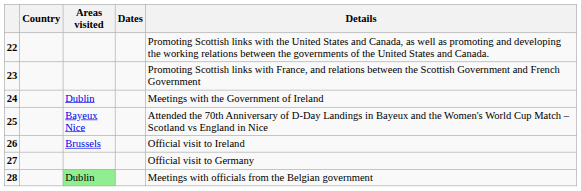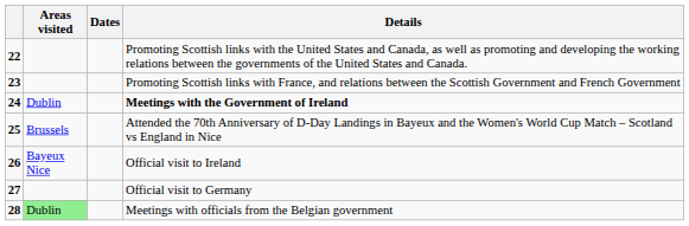- column: Country
24 | Details: normal -> bold
25 | Areas visited: Bayeux Nice -> Brussels
26 | Areas visited: Brussels -> Bayeux Nice
